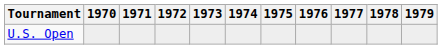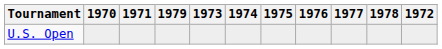columns swapped: 1972 <-> 1979
